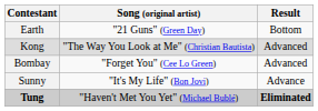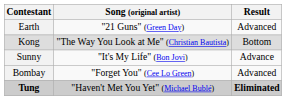Earth | Result: Bottom -> Advanced
Kong | Result: Advanced -> Bottom
rows swapped: Bombay <-> Sunny
